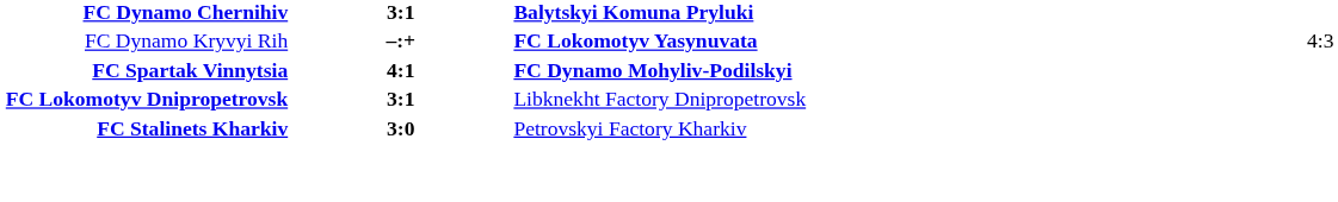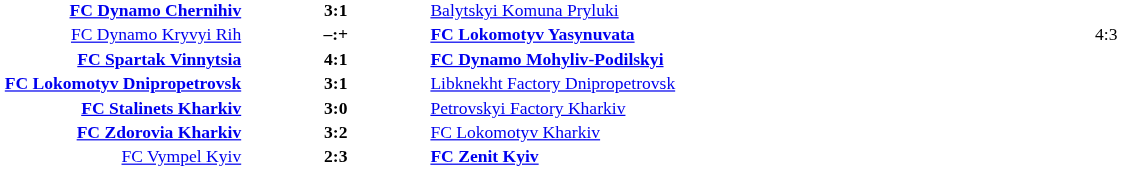FC Dynamo Chernihiv | column 3: bold -> normal
+ row: FC Zdorovia Kharkiv | 3:2 | FC Lokomotyv Kharkiv
+ row: FC Vympel Kyiv | 2:3 | FC Zenit Kyiv
